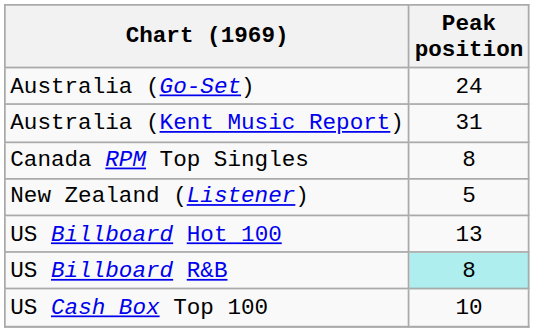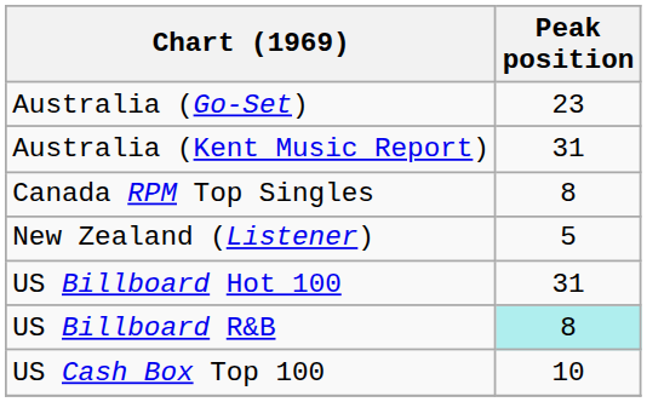Australia (Go-Set) | Peak position: 24 -> 23
US Billboard Hot 100 | Peak position: 13 -> 31
